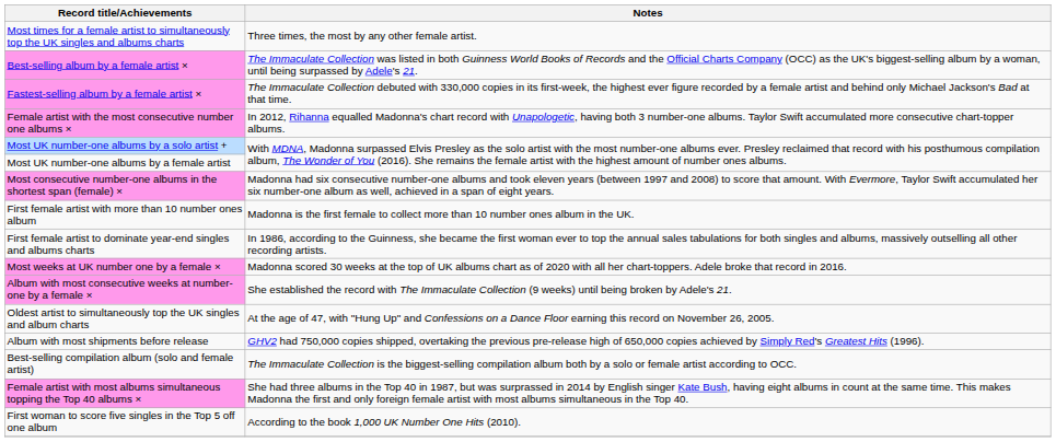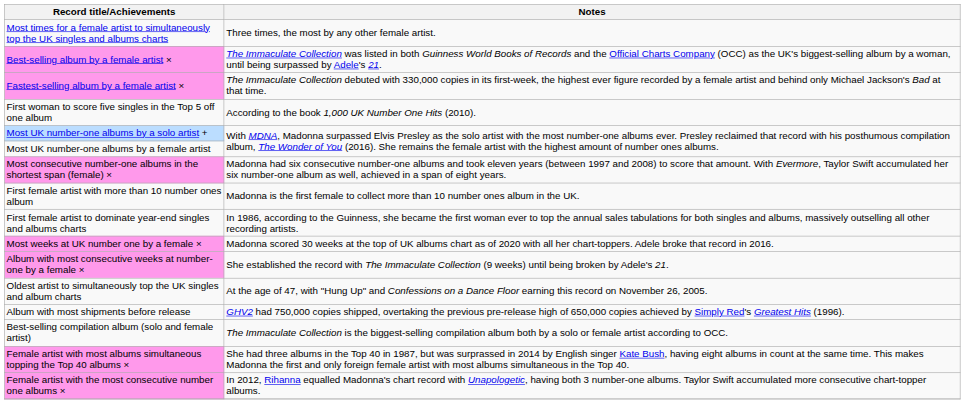rows swapped: First woman to score five singles in the Top 5 off one album <-> Female artist with the most consecutive number one albums ×
